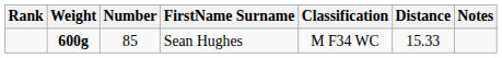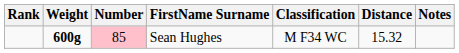Sean Hughes | Number: no background -> pink background
Sean Hughes | Distance: 15.33 -> 15.32
